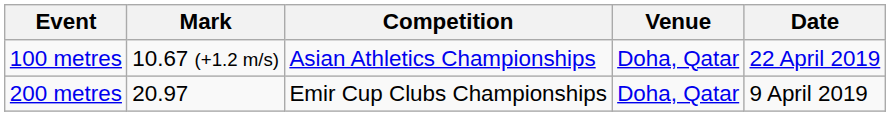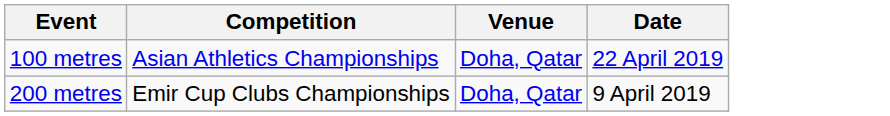- column: Mark | 10.67 (+1.2 m/s) | 20.97
